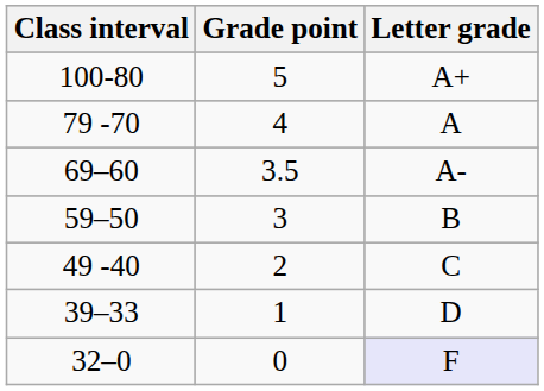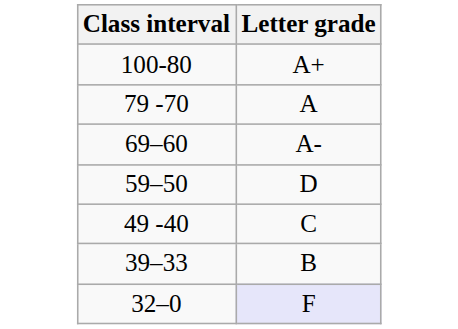- column: Grade point | 5 | 4 | 3.5 | 3 | 2 | 1 | 0
59–50 | Letter grade: B -> D
39–33 | Letter grade: D -> B
